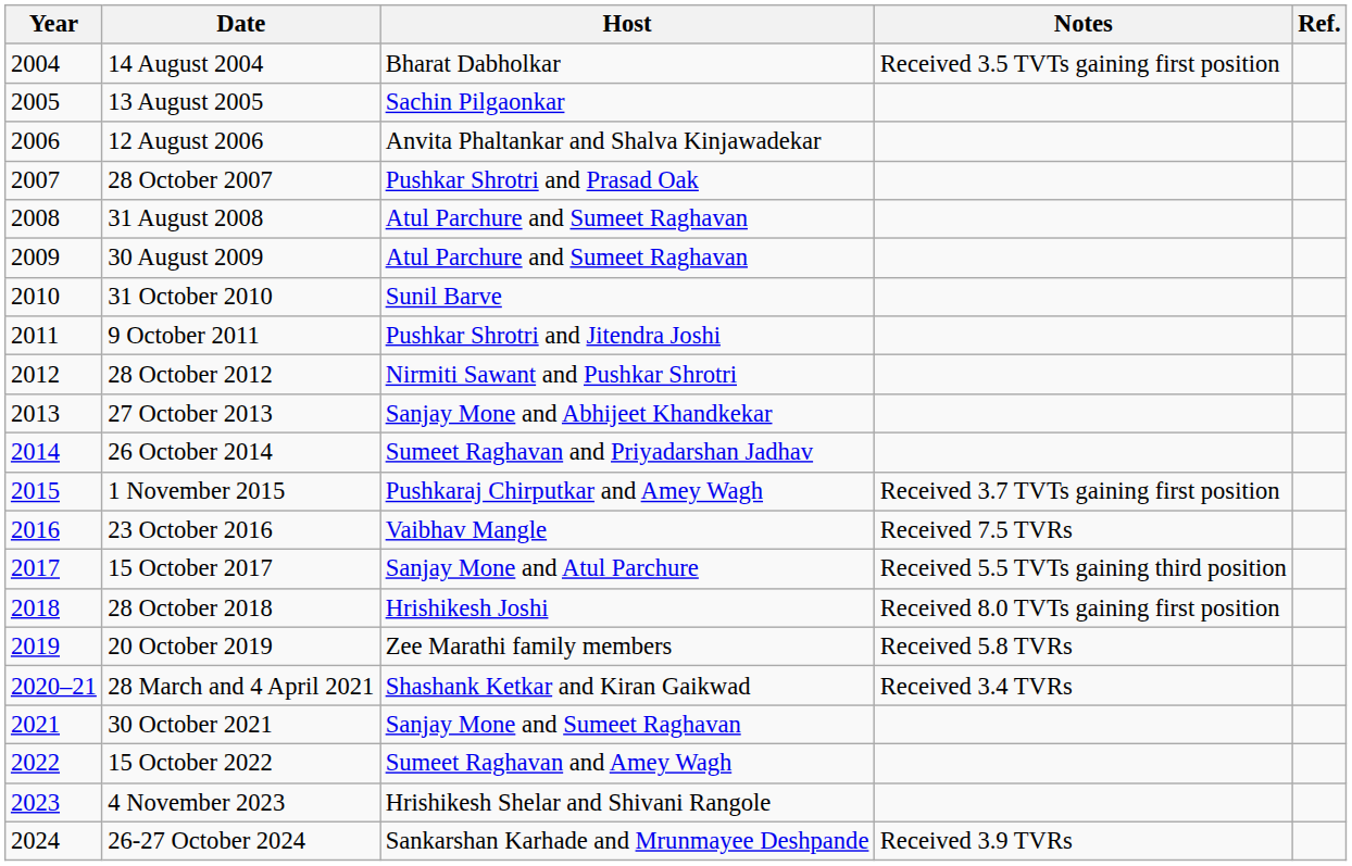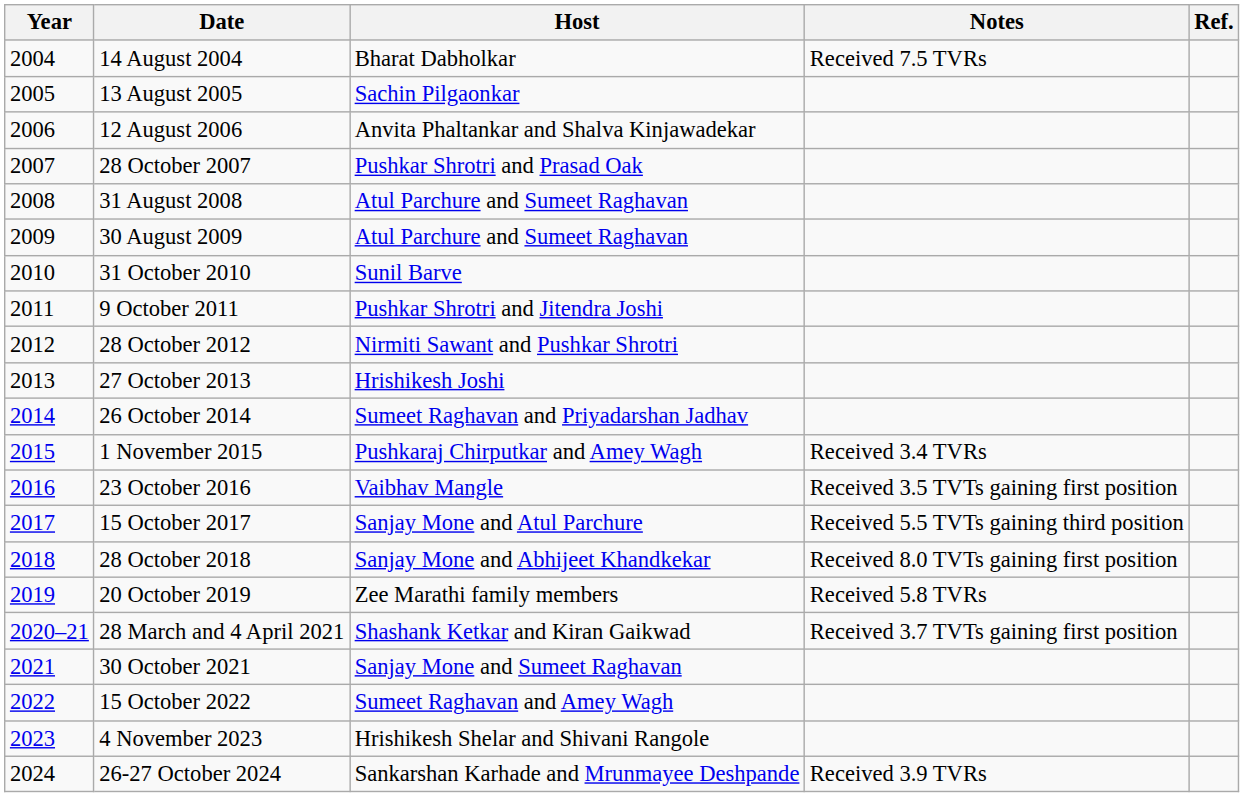14 August 2004 | Notes: Received 3.5 TVTs gaining first position -> Received 7.5 TVRs
27 October 2013 | Host: Sanjay Mone and Abhijeet Khandkekar -> Hrishikesh Joshi
1 November 2015 | Notes: Received 3.7 TVTs gaining first position -> Received 3.4 TVRs
23 October 2016 | Notes: Received 7.5 TVRs -> Received 3.5 TVTs gaining first position
28 October 2018 | Host: Hrishikesh Joshi -> Sanjay Mone and Abhijeet Khandkekar
28 March and 4 April 2021 | Notes: Received 3.4 TVRs -> Received 3.7 TVTs gaining first position
